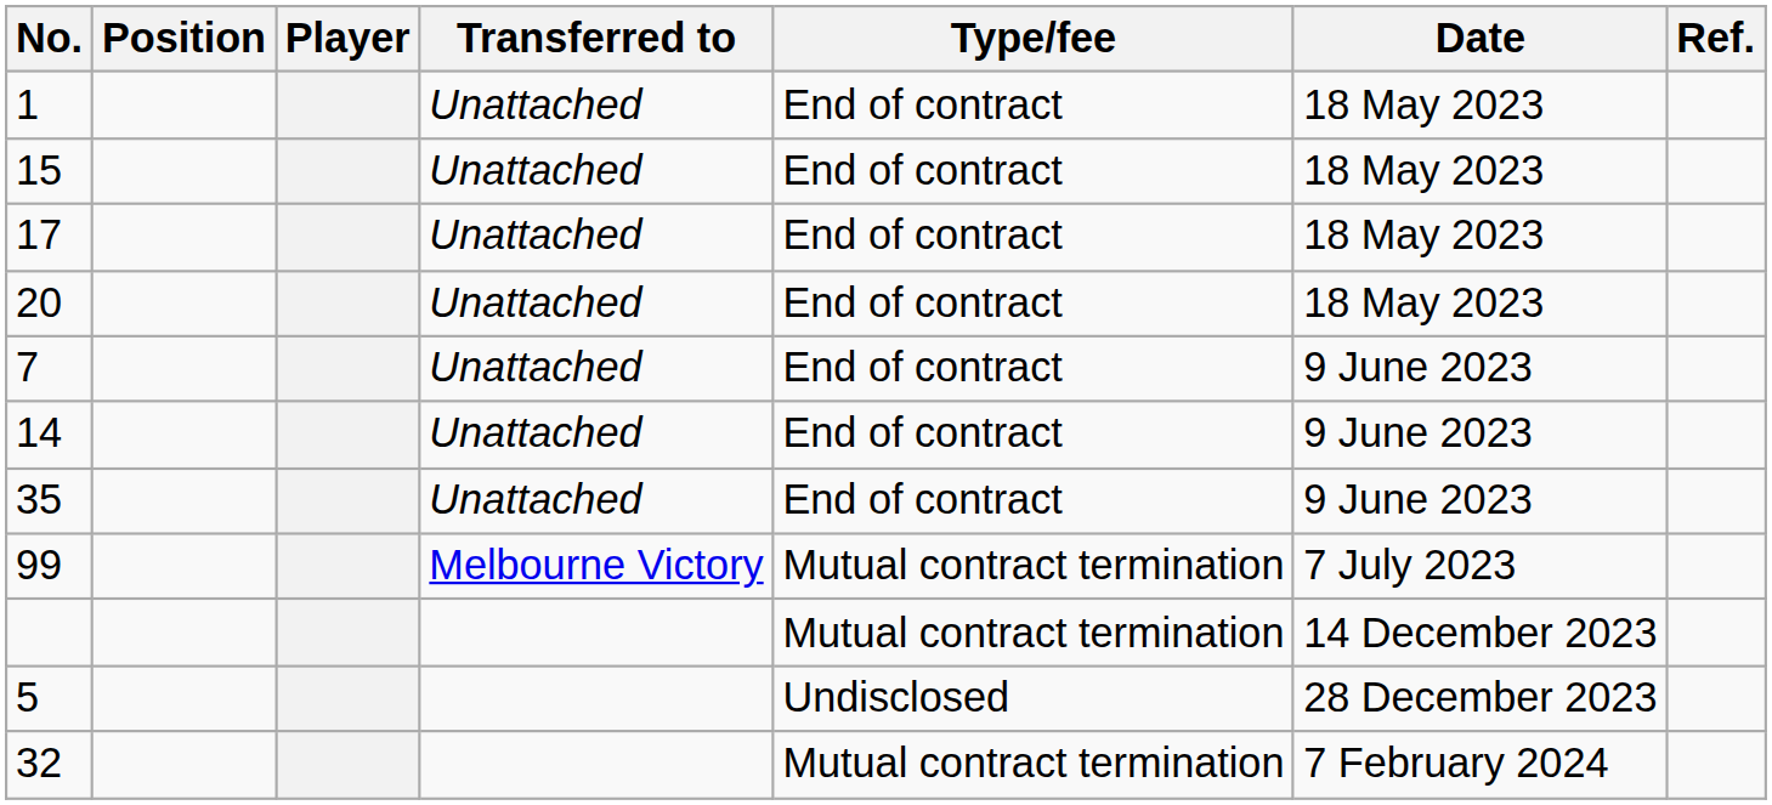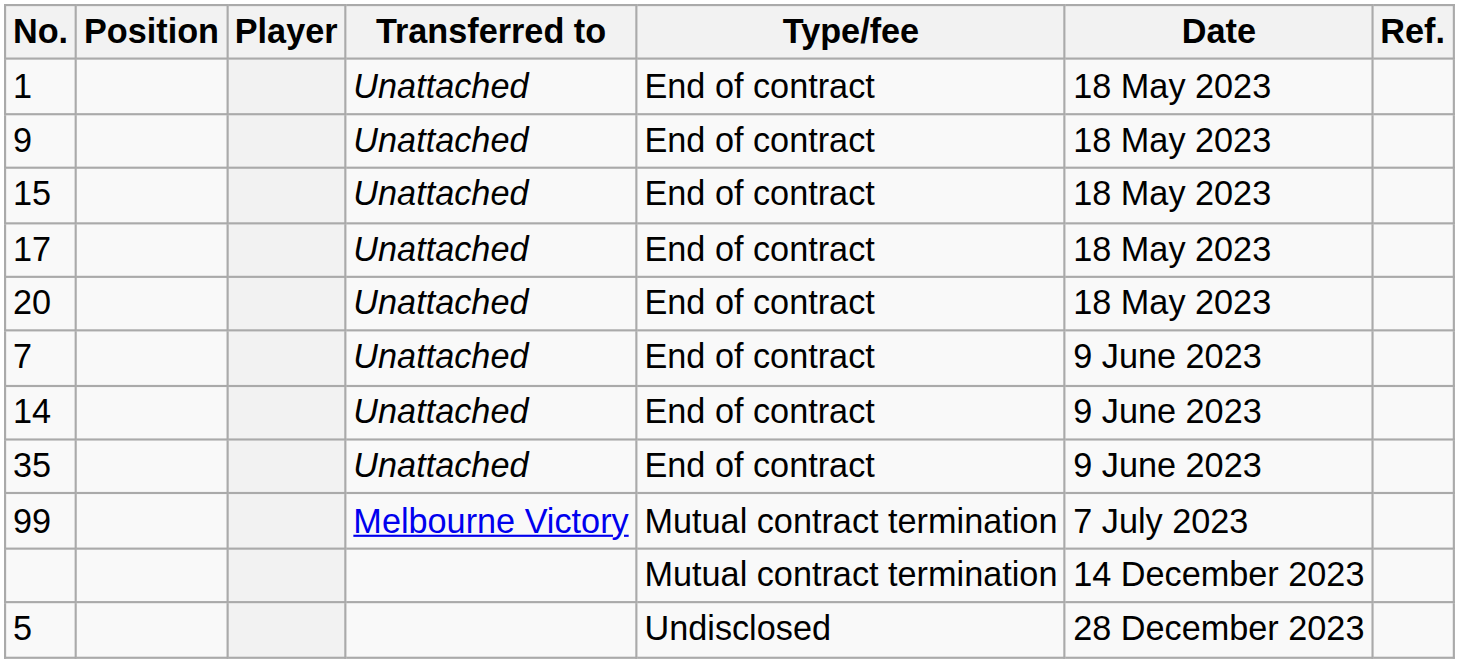+ row: 9 | Unattached | End of contract | 18 May 2023
- row: 32 | Mutual contract termination | 7 February 2024
